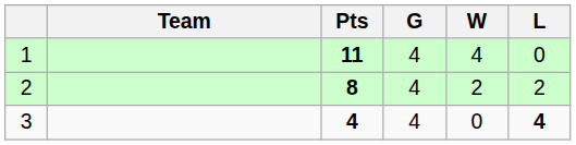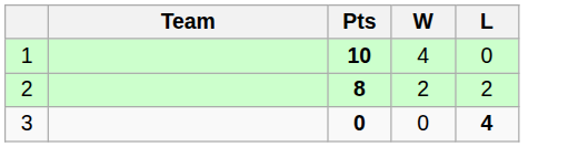- column: G | 4 | 4 | 4
1 | Pts: 11 -> 10
3 | Pts: 4 -> 0
